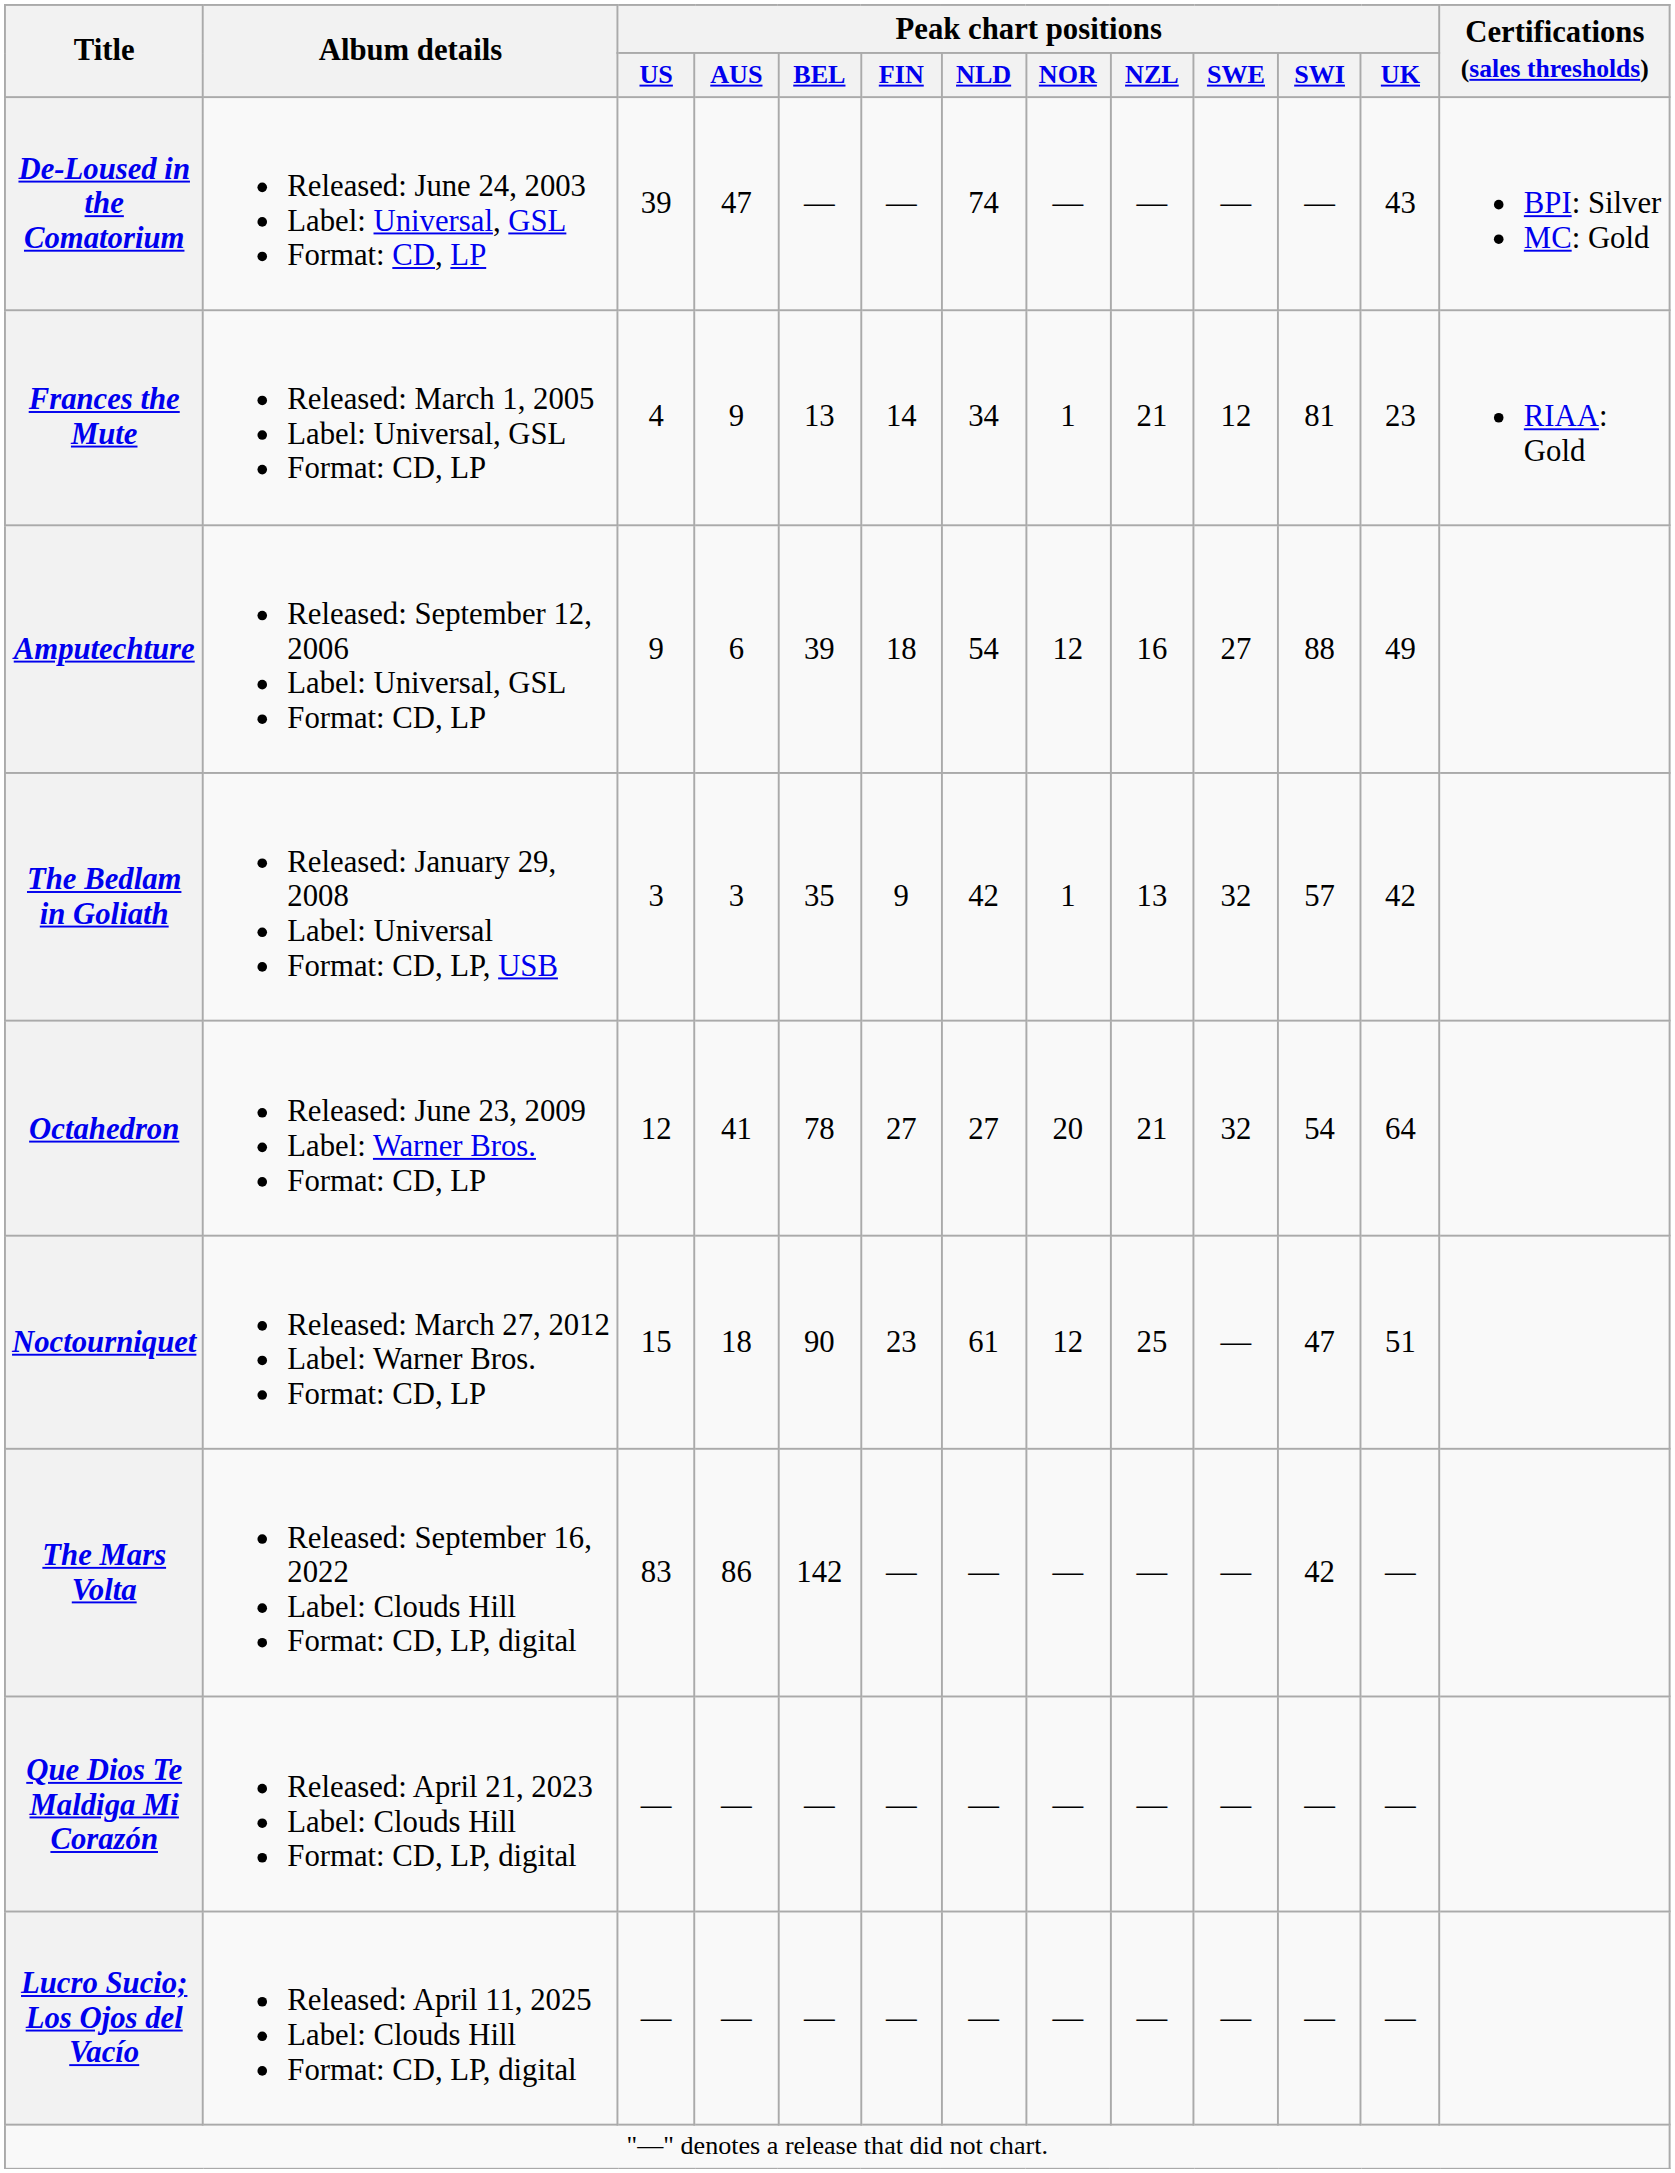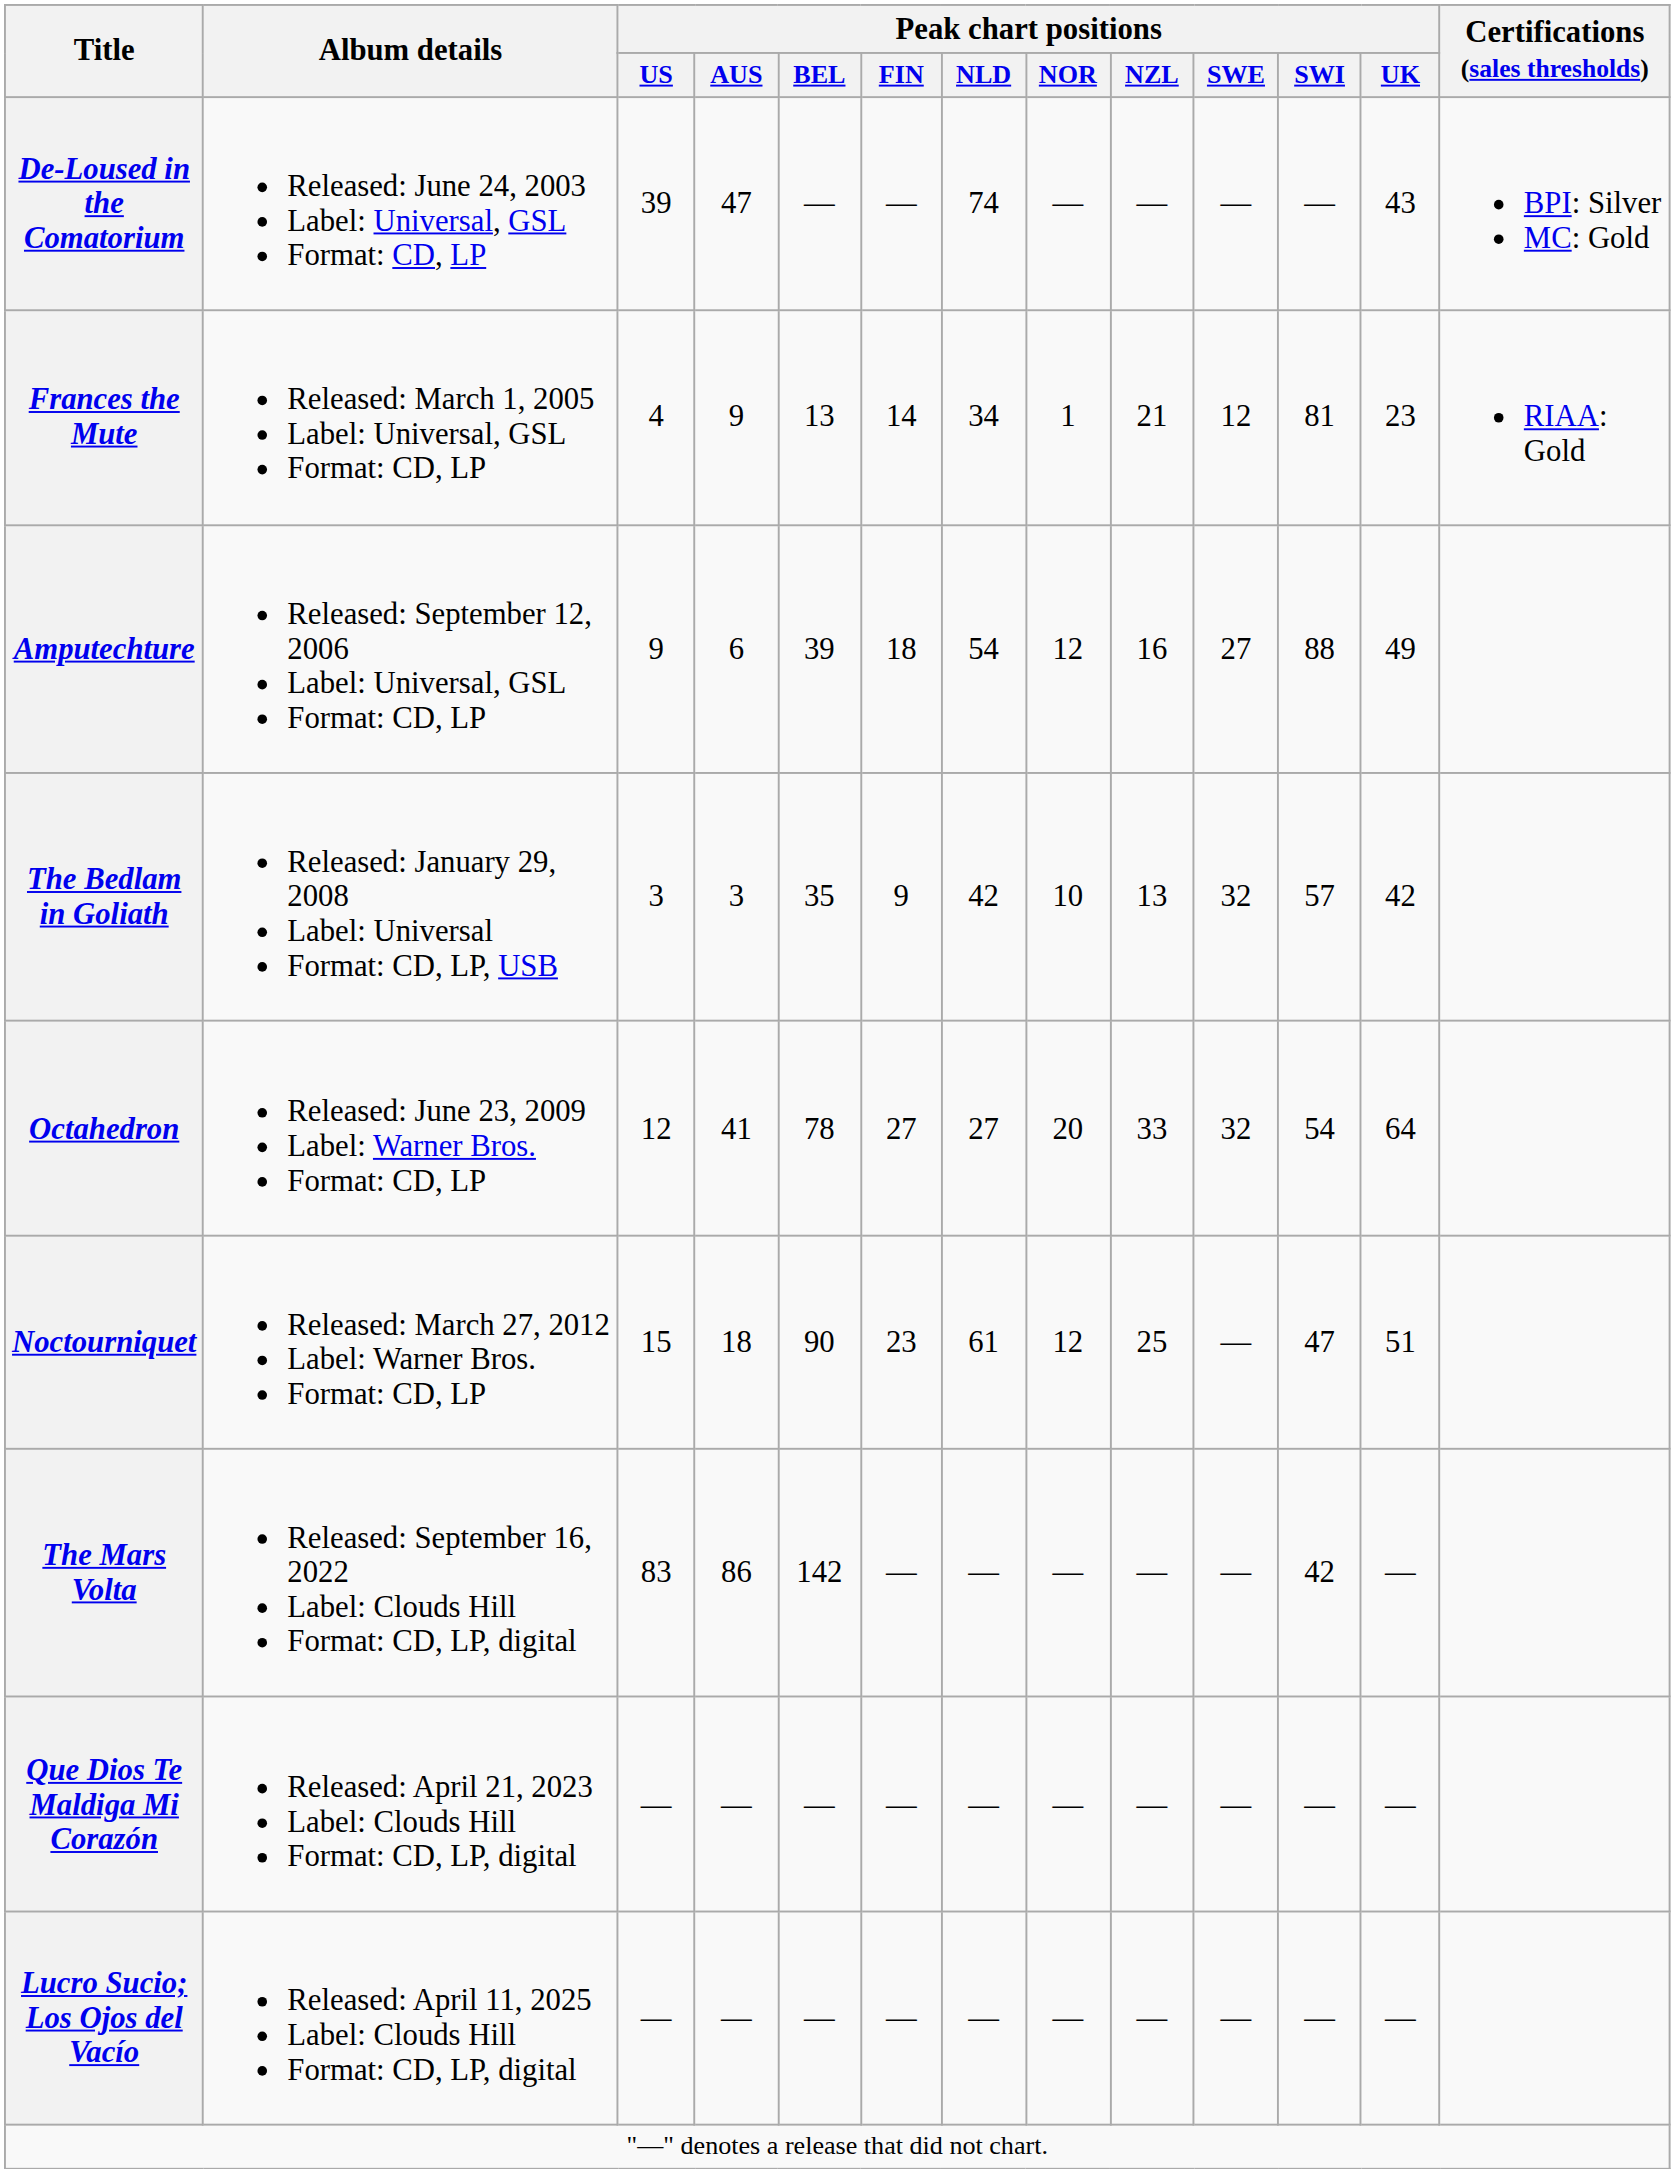The Bedlam in Goliath | Peak chart positions / NOR: 1 -> 10
Octahedron | Peak chart positions / NZL: 21 -> 33
